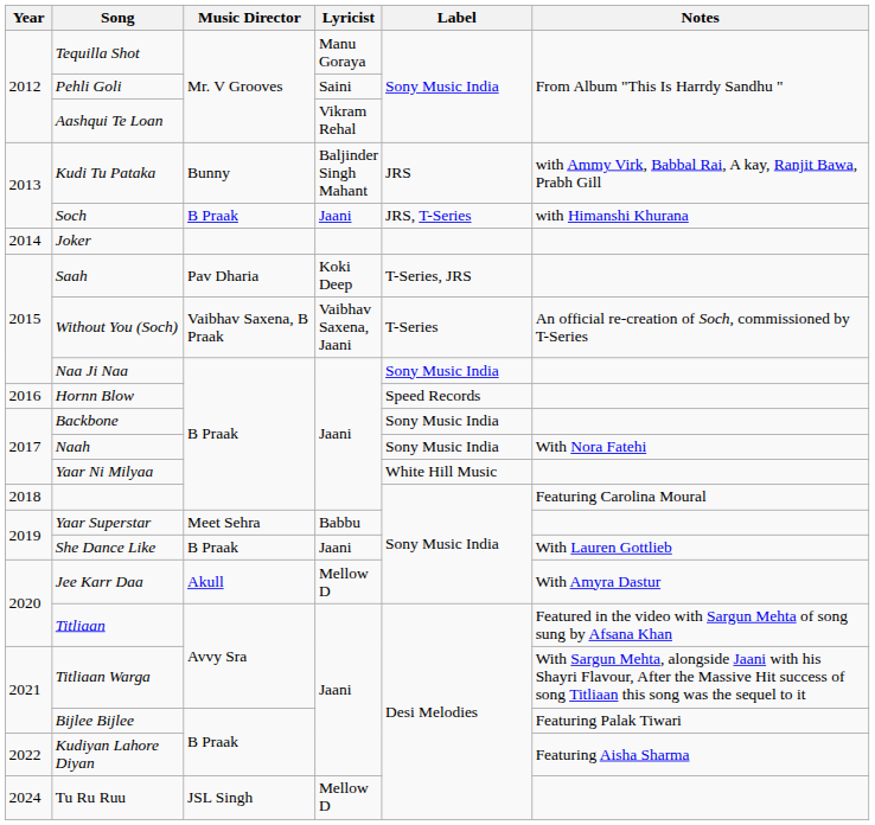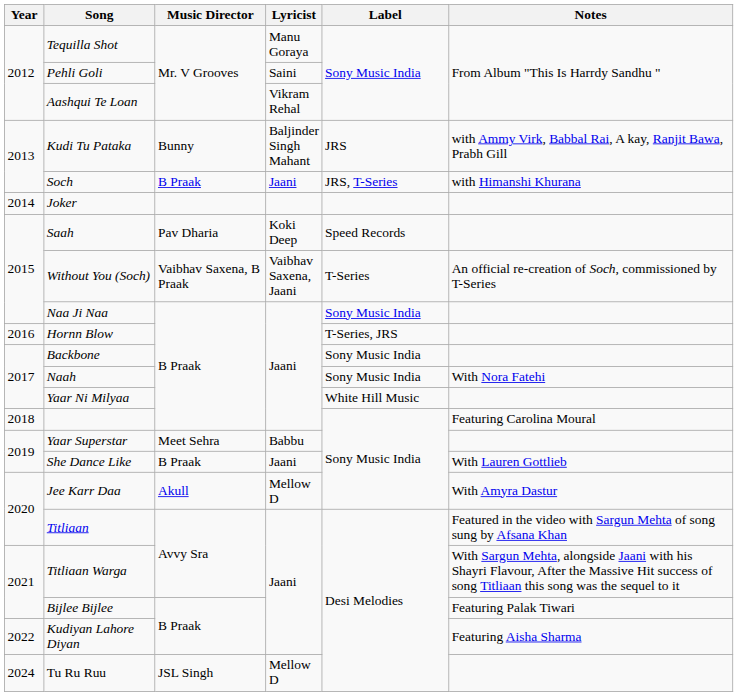Saah | Label: T-Series, JRS -> Speed Records
Hornn Blow | Label: Speed Records -> T-Series, JRS
